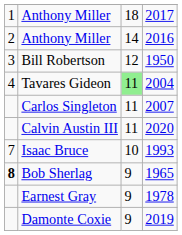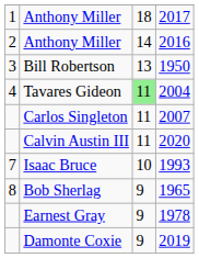Bill Robertson | column 3: 12 -> 13
Bob Sherlag | column 1: bold -> normal
